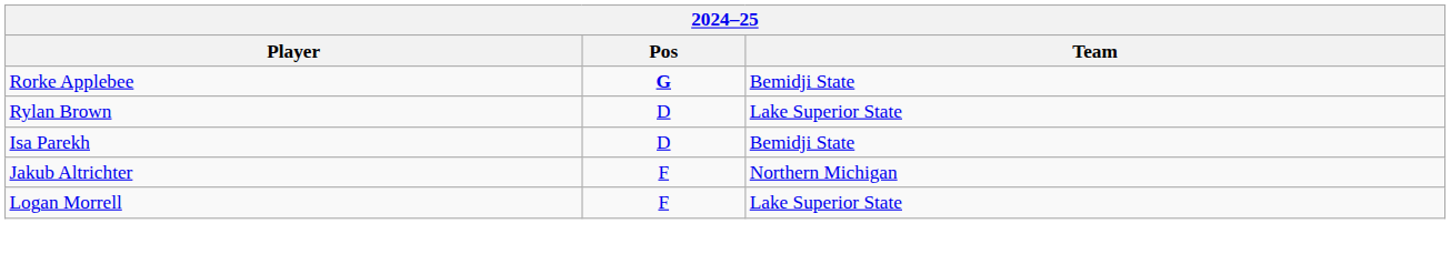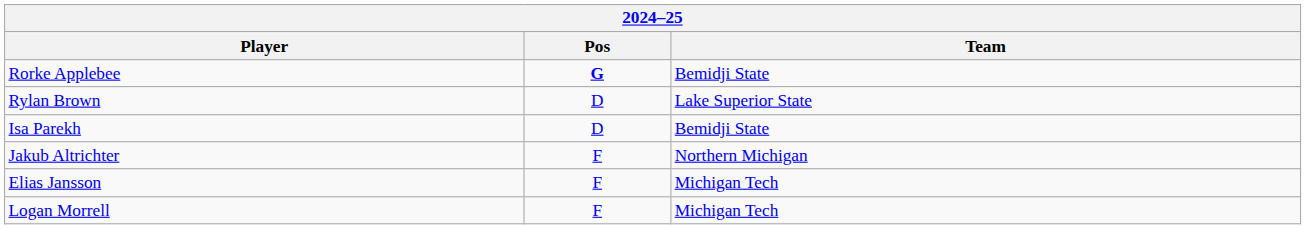+ row: Elias Jansson | F | Michigan Tech
Logan Morrell | Team: Lake Superior State -> Michigan Tech
